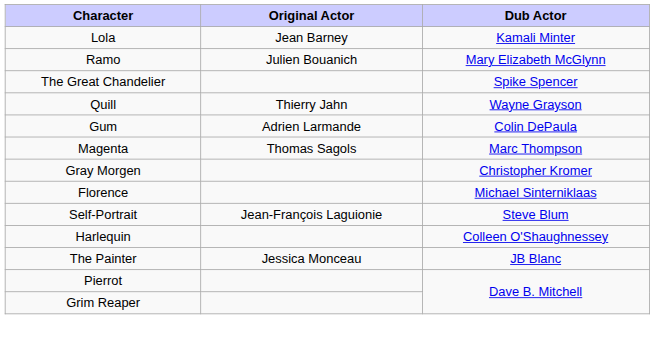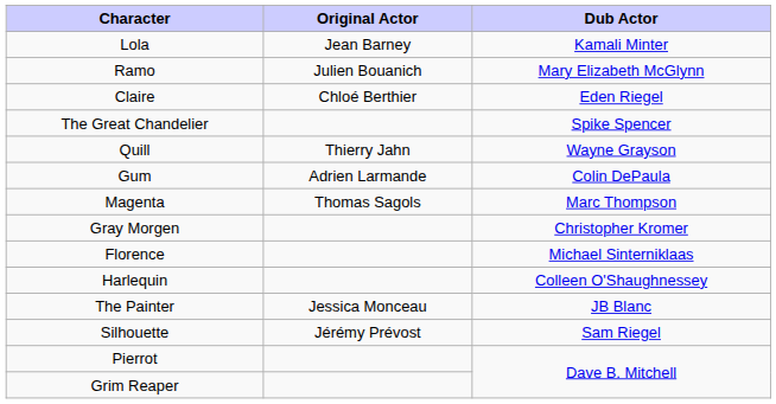+ row: Claire | Chloé Berthier | Eden Riegel
- row: Self-Portrait | Jean-François Laguionie | Steve Blum
+ row: Silhouette | Jérémy Prévost | Sam Riegel
